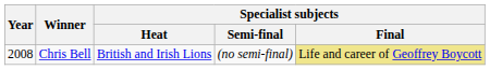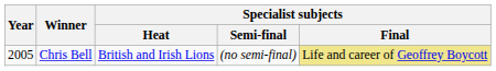Chris Bell | Year: 2008 -> 2005
